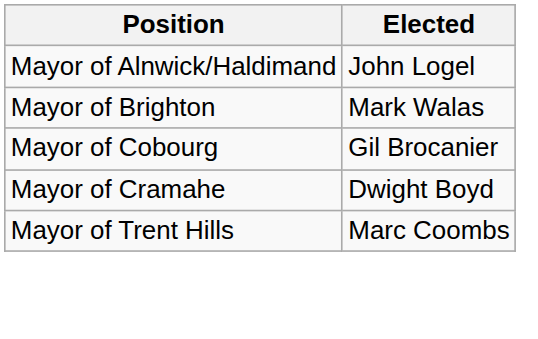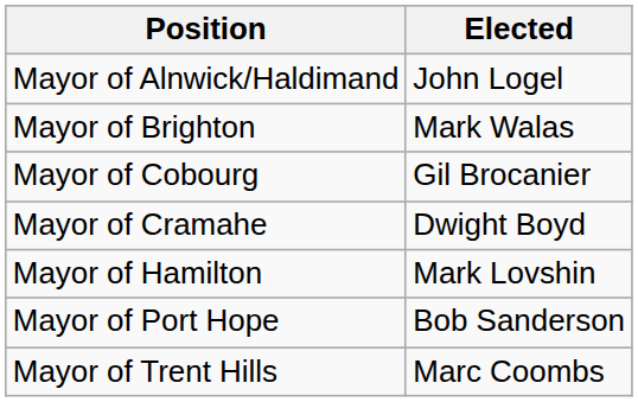+ row: Mayor of Hamilton | Mark Lovshin
+ row: Mayor of Port Hope | Bob Sanderson
